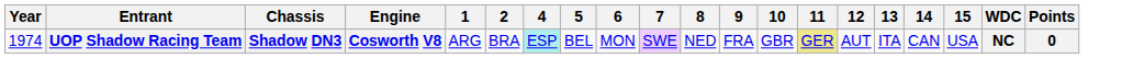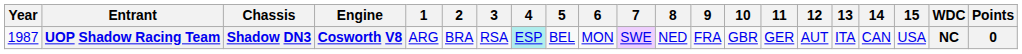+ column: 3 | RSA
UOP Shadow Racing Team | Year: 1974 -> 1987
UOP Shadow Racing Team | 11: khaki background -> no background
